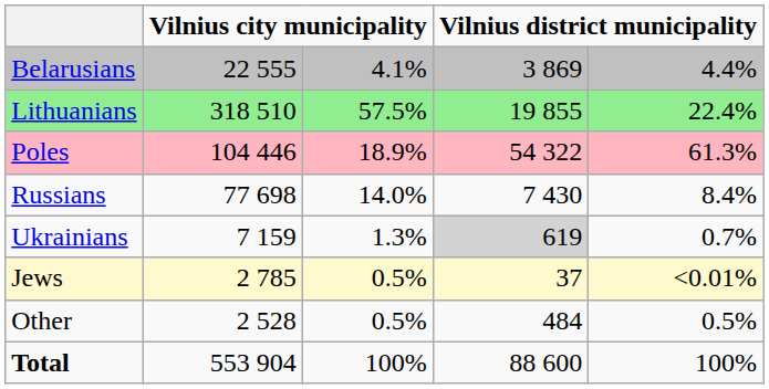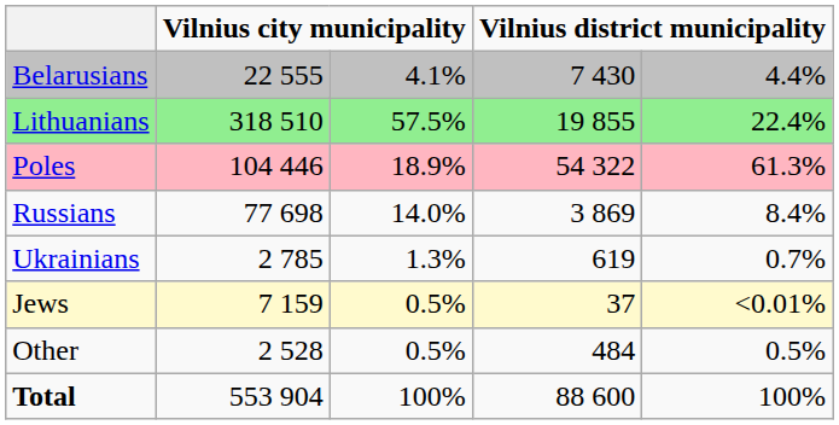Belarusians | column 4: 3 869 -> 7 430
Russians | column 4: 7 430 -> 3 869
Ukrainians | column 2: 7 159 -> 2 785
Ukrainians | column 4: lightgrey background -> no background
Jews | column 2: 2 785 -> 7 159
